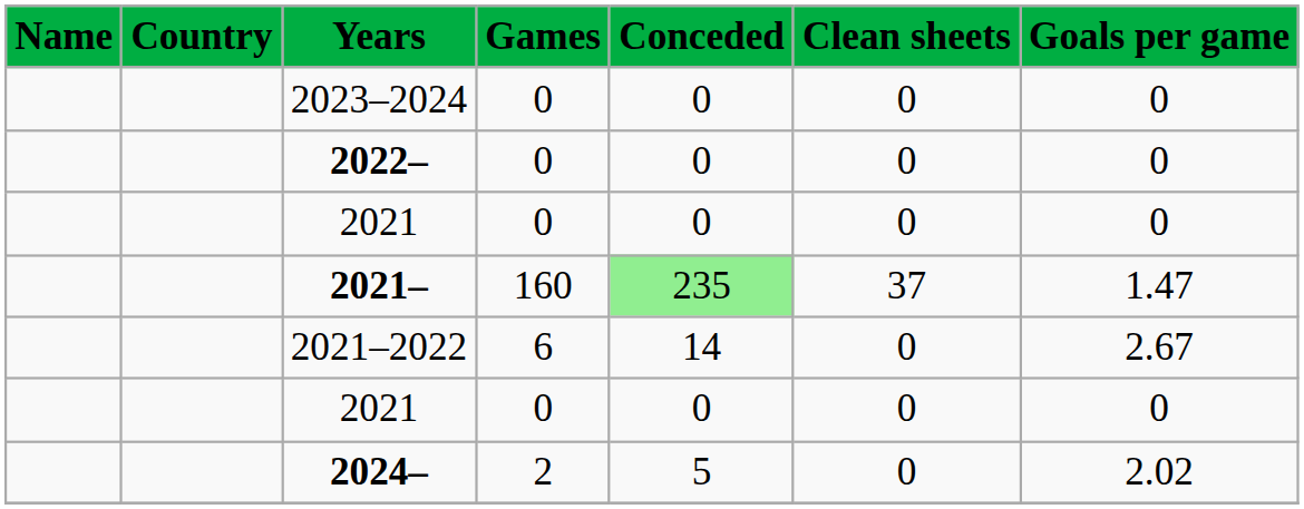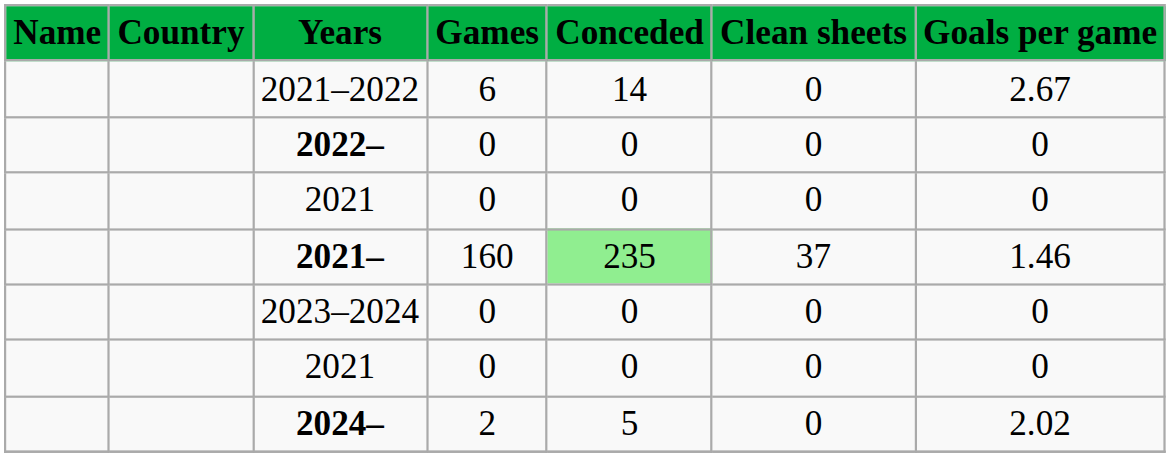rows swapped: 2023–2024 <-> 2021–2022
2021– | Goals per game: 1.47 -> 1.46
